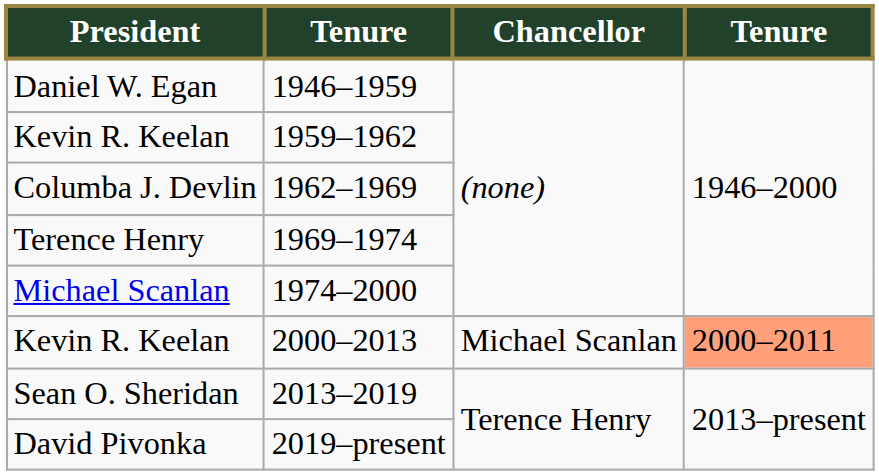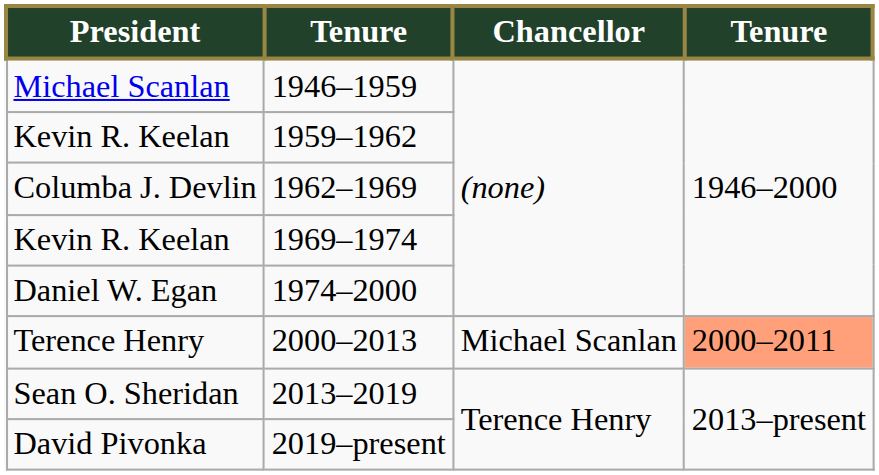1946–1959 | President: Daniel W. Egan -> Michael Scanlan
1969–1974 | President: Terence Henry -> Kevin R. Keelan
1974–2000 | President: Michael Scanlan -> Daniel W. Egan
2000–2013 | President: Kevin R. Keelan -> Terence Henry
